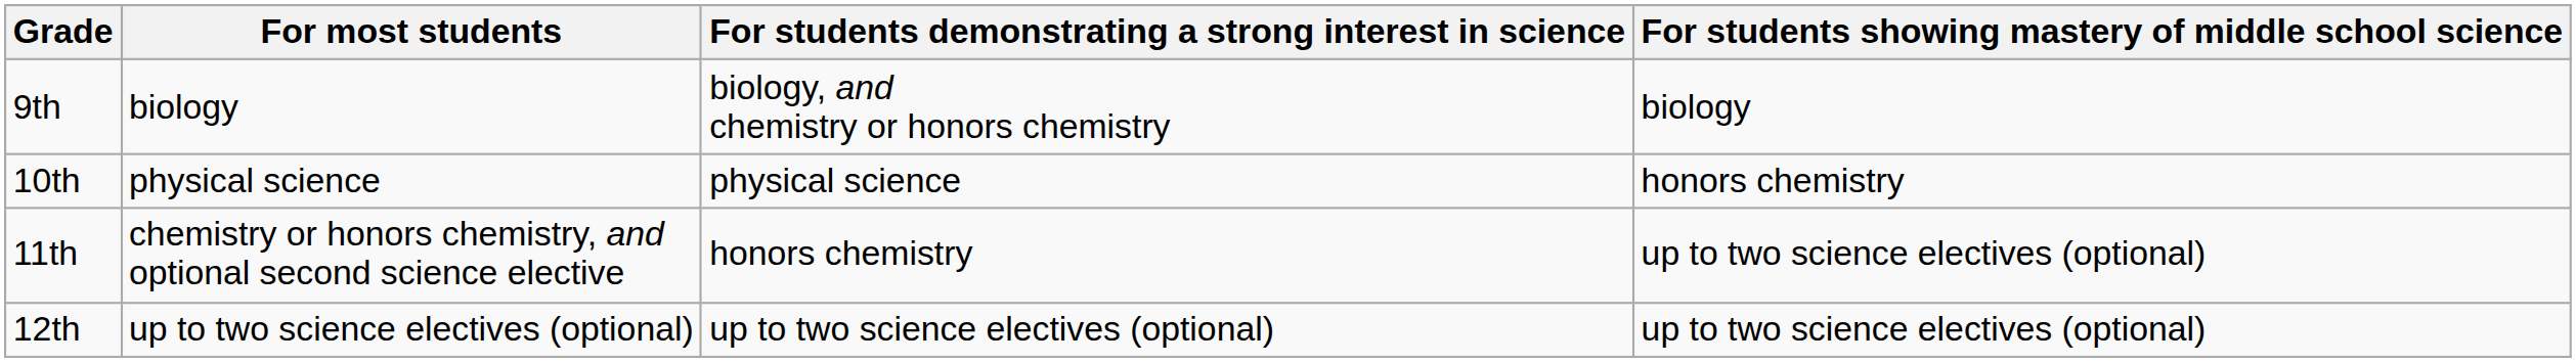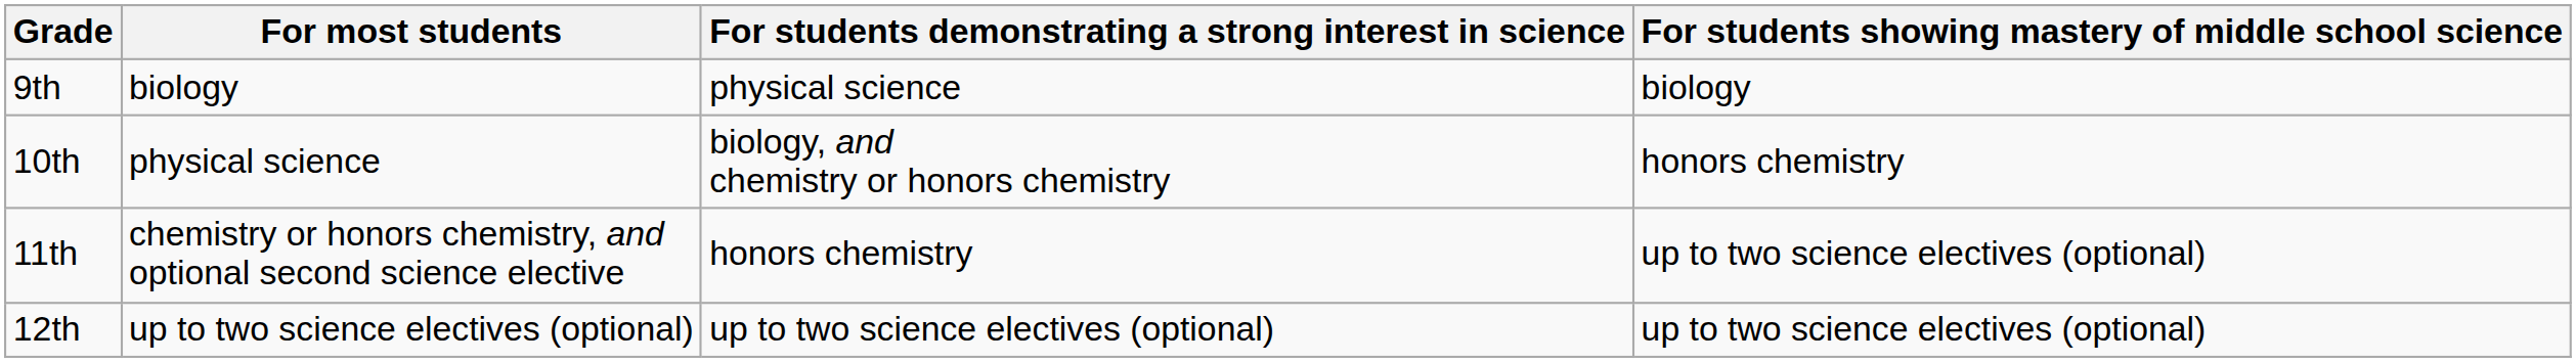9th | For students demonstrating a strong interest in science: biology, and chemistry or honors chemistry -> physical science
10th | For students demonstrating a strong interest in science: physical science -> biology, and chemistry or honors chemistry
